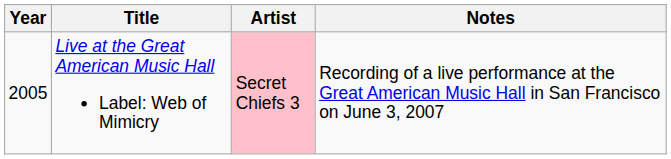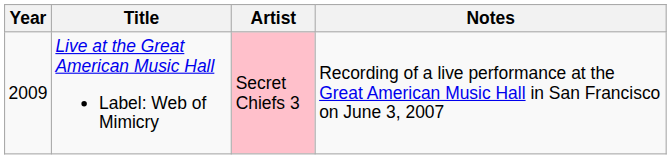Live at the Great American Music Hall Label: Web of Mimicry | Year: 2005 -> 2009
